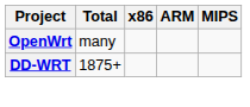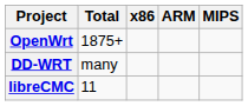OpenWrt | Total: many -> 1875+
DD-WRT | Total: 1875+ -> many
+ row: libreCMC | 11
